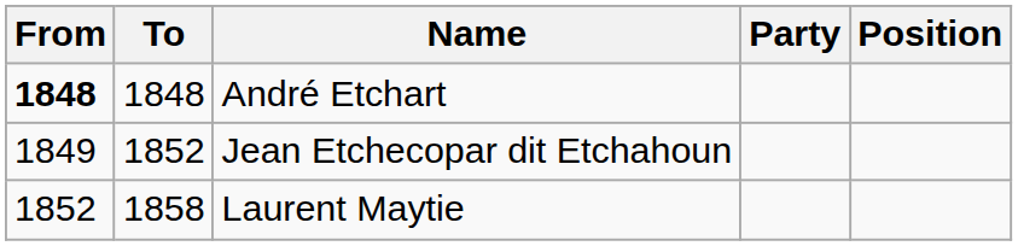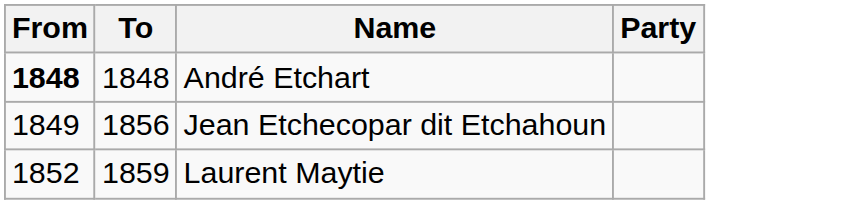- column: Position
Jean Etchecopar dit Etchahoun | To: 1852 -> 1856
Laurent Maytie | To: 1858 -> 1859
